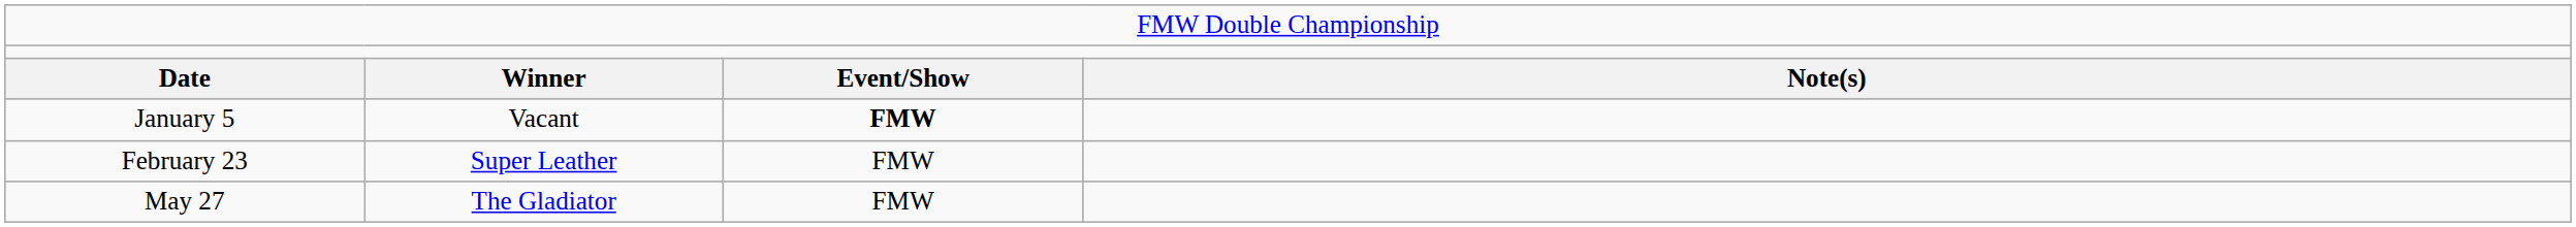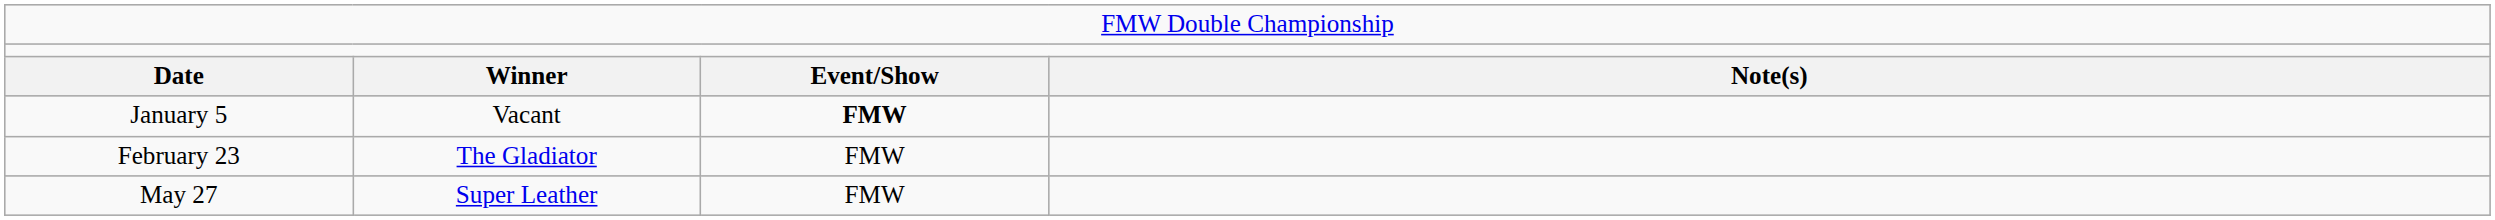February 23 | column 2: Super Leather -> The Gladiator
May 27 | column 2: The Gladiator -> Super Leather
